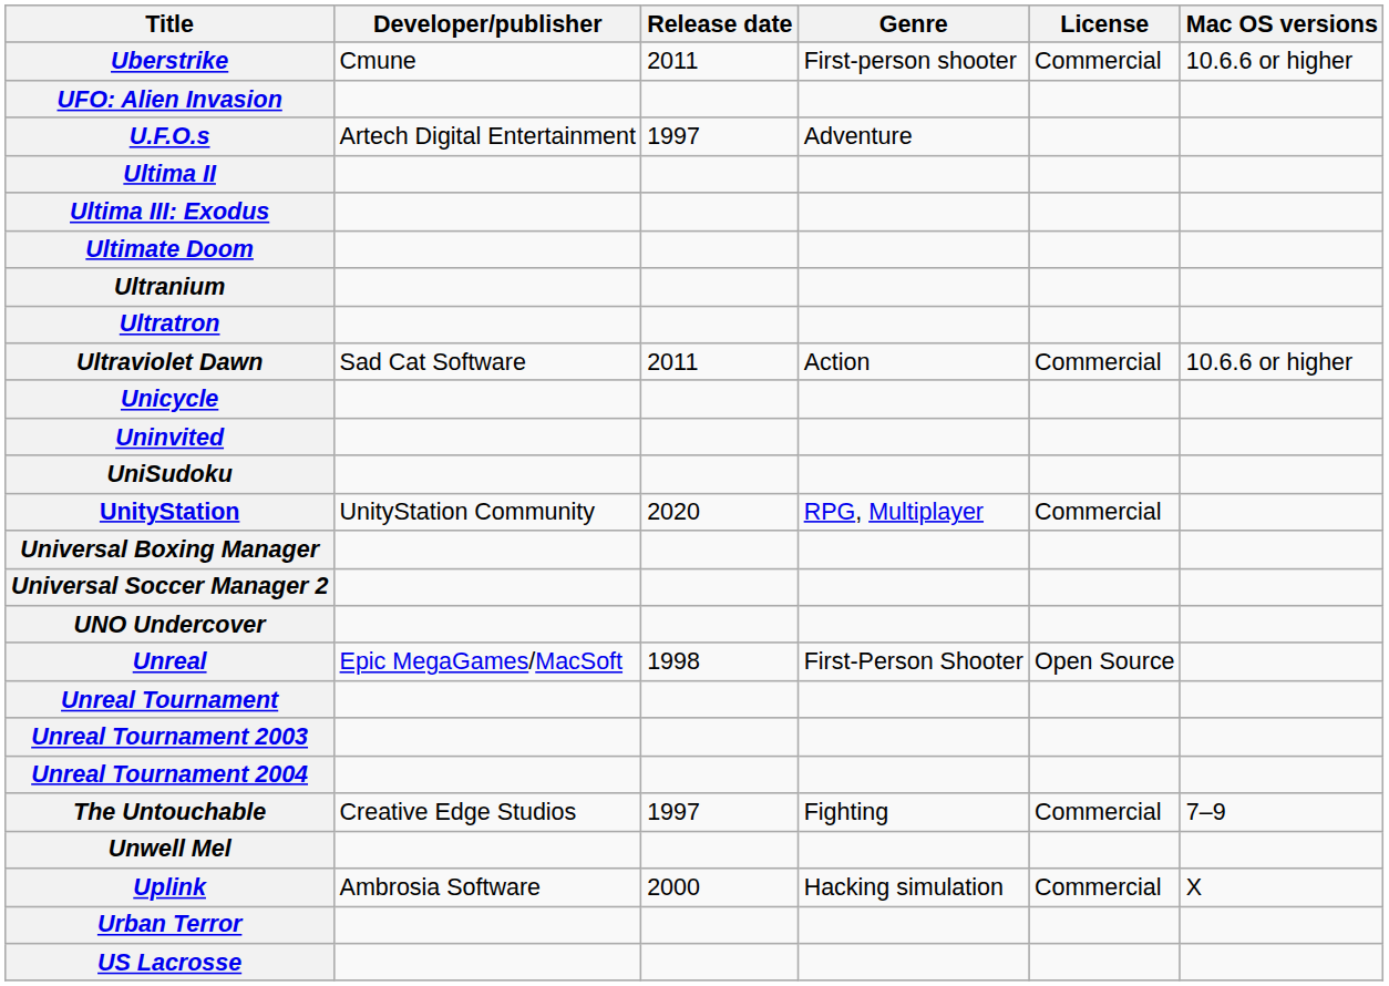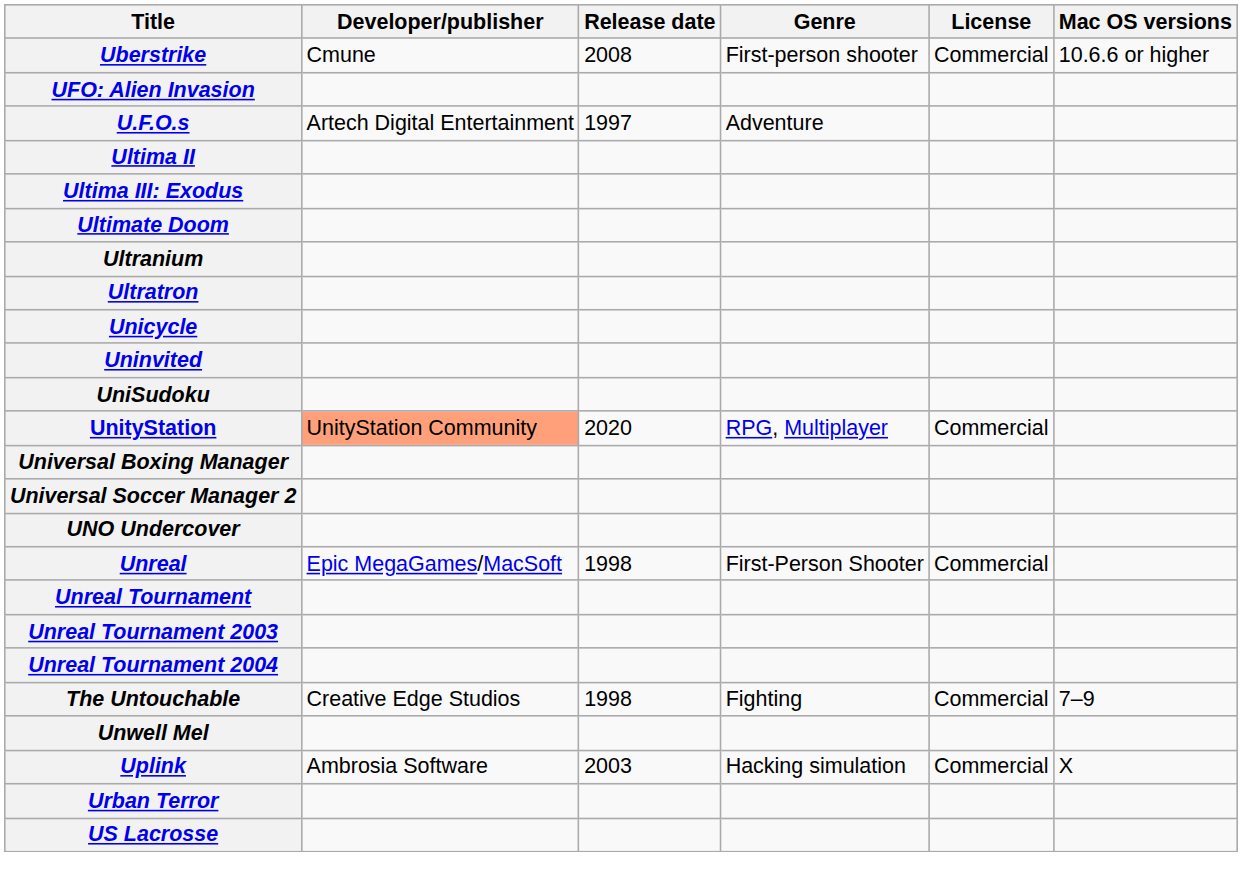Uberstrike | Release date: 2011 -> 2008
- row: Ultraviolet Dawn | Sad Cat Software | 2011 | Action | Commercial | 10.6.6 or higher
UnityStation | Developer/publisher: no background -> lightsalmon background
Unreal | License: Open Source -> Commercial
The Untouchable | Release date: 1997 -> 1998
Uplink | Release date: 2000 -> 2003
